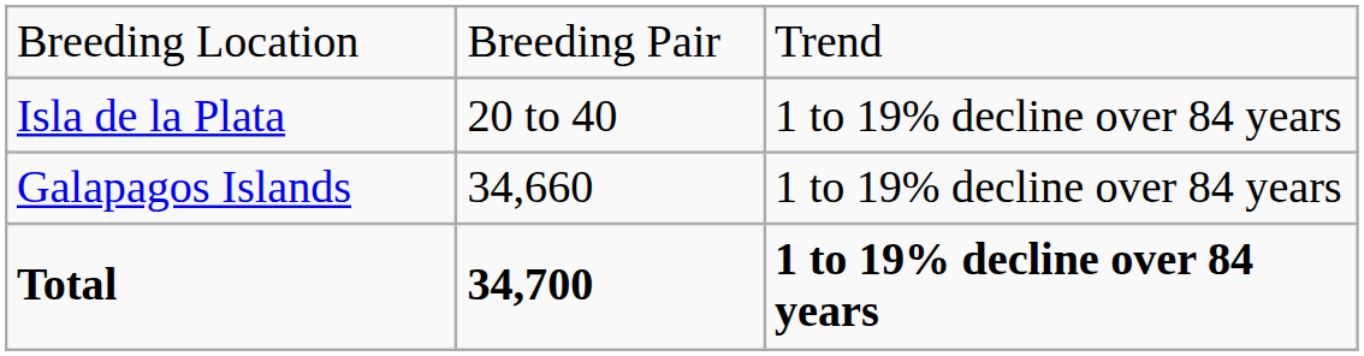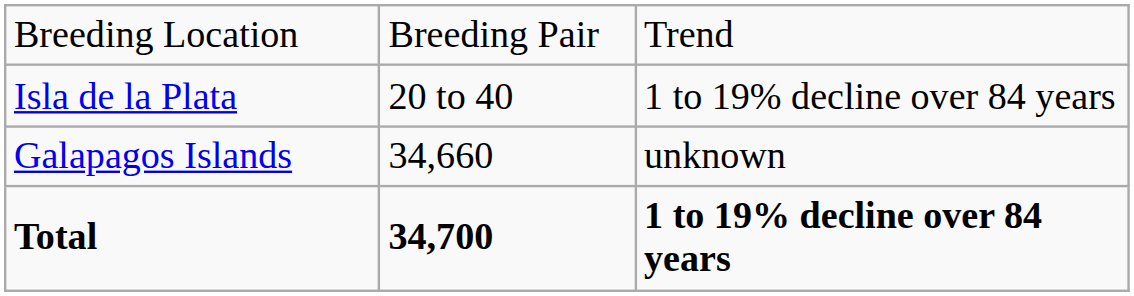Galapagos Islands | column 3: 1 to 19% decline over 84 years -> unknown
